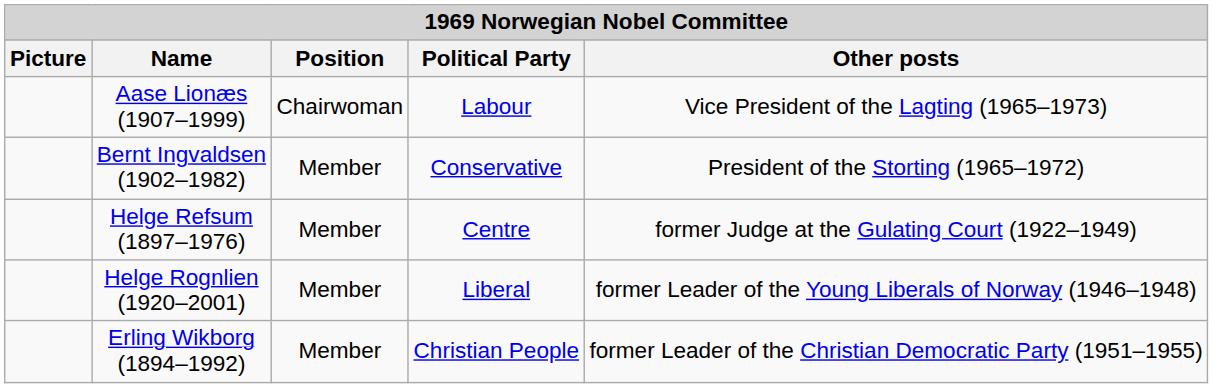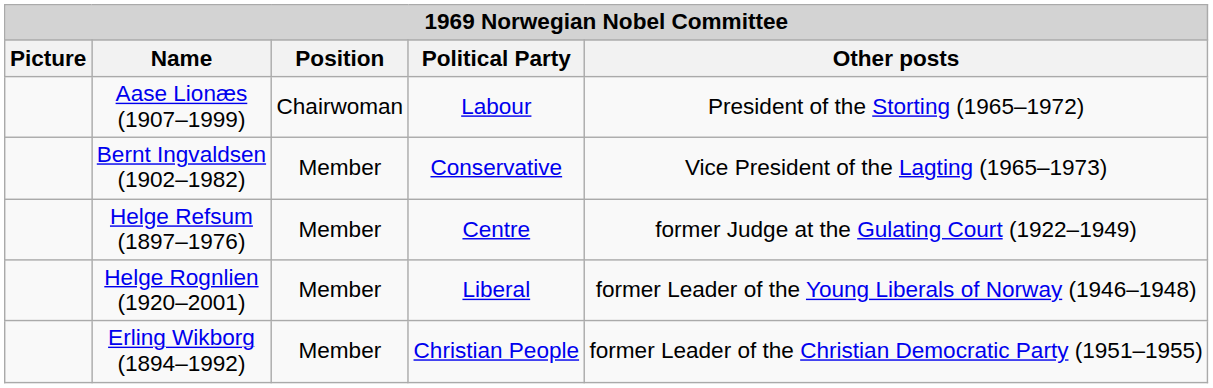Aase Lionæs (1907–1999) | Other posts: Vice President of the Lagting (1965–1973) -> President of the Storting (1965–1972)
Bernt Ingvaldsen (1902–1982) | Other posts: President of the Storting (1965–1972) -> Vice President of the Lagting (1965–1973)
